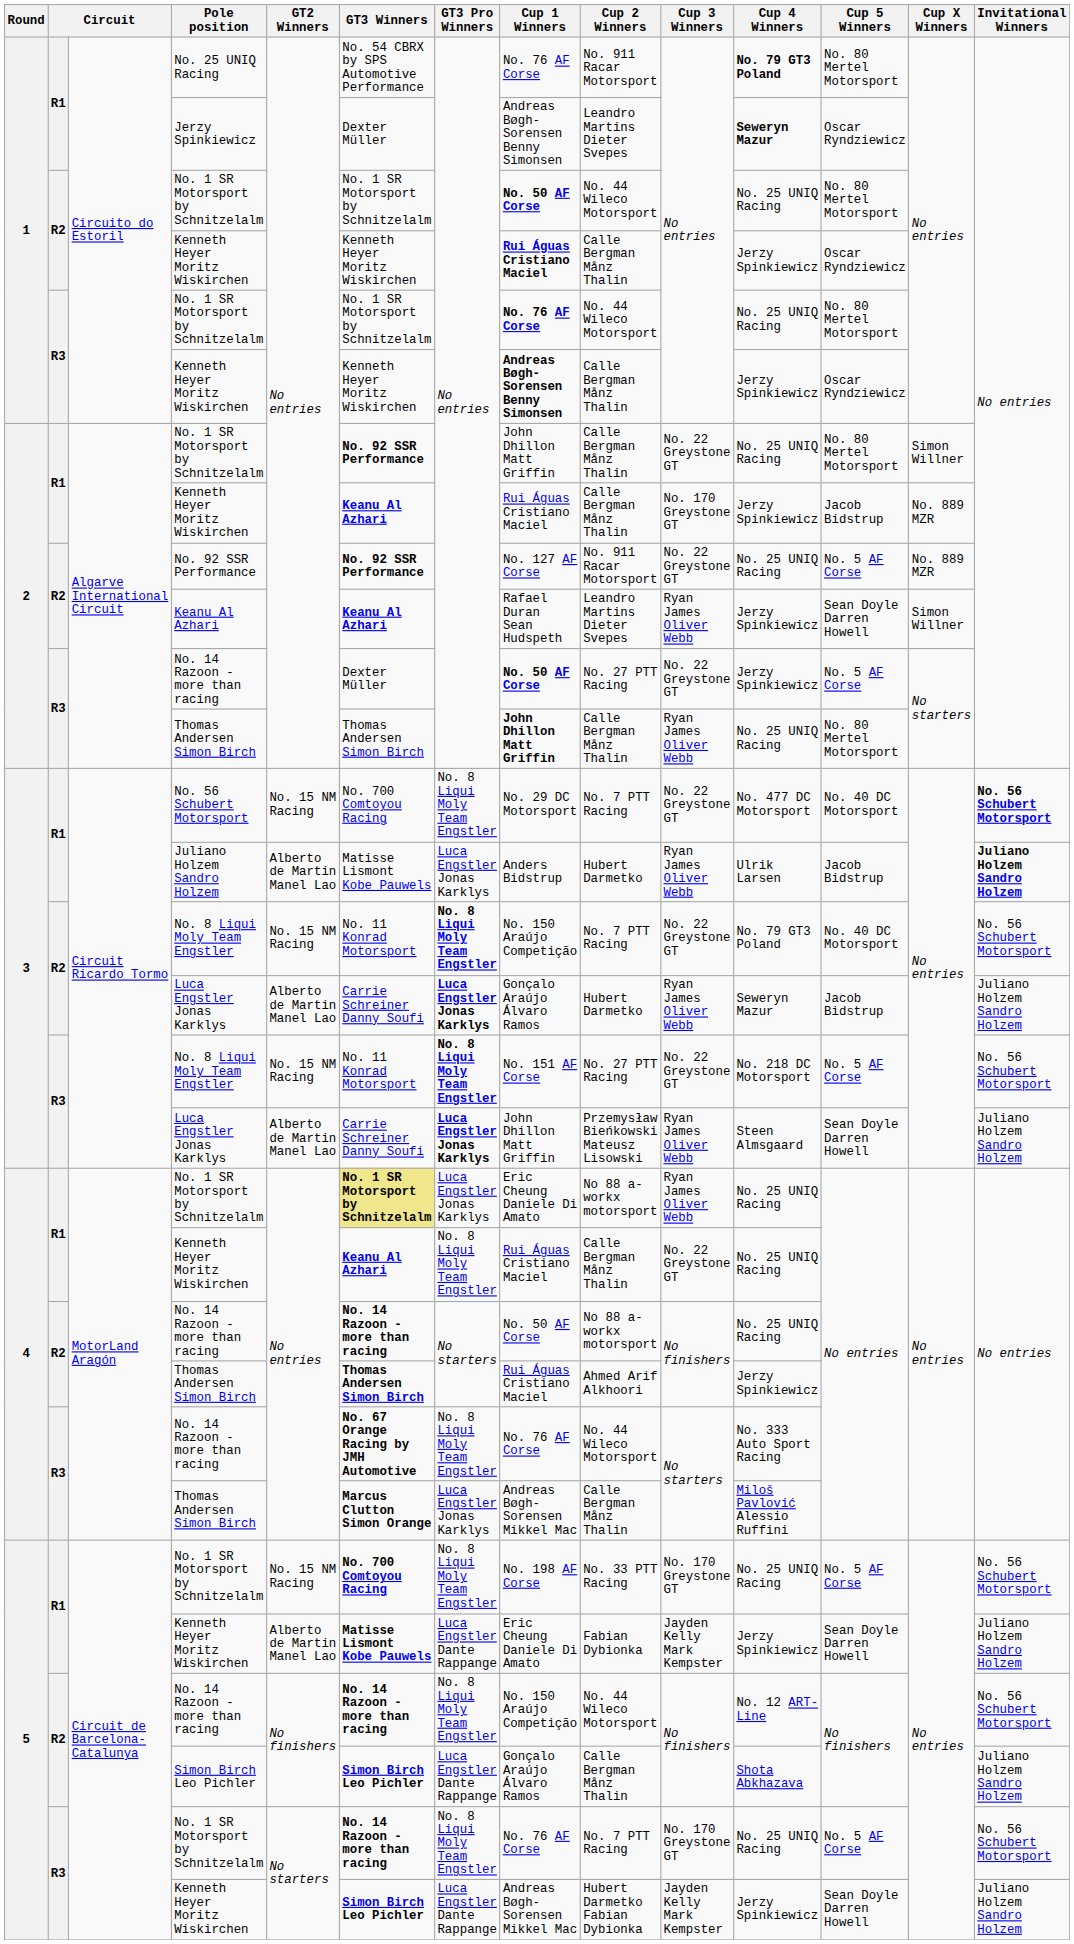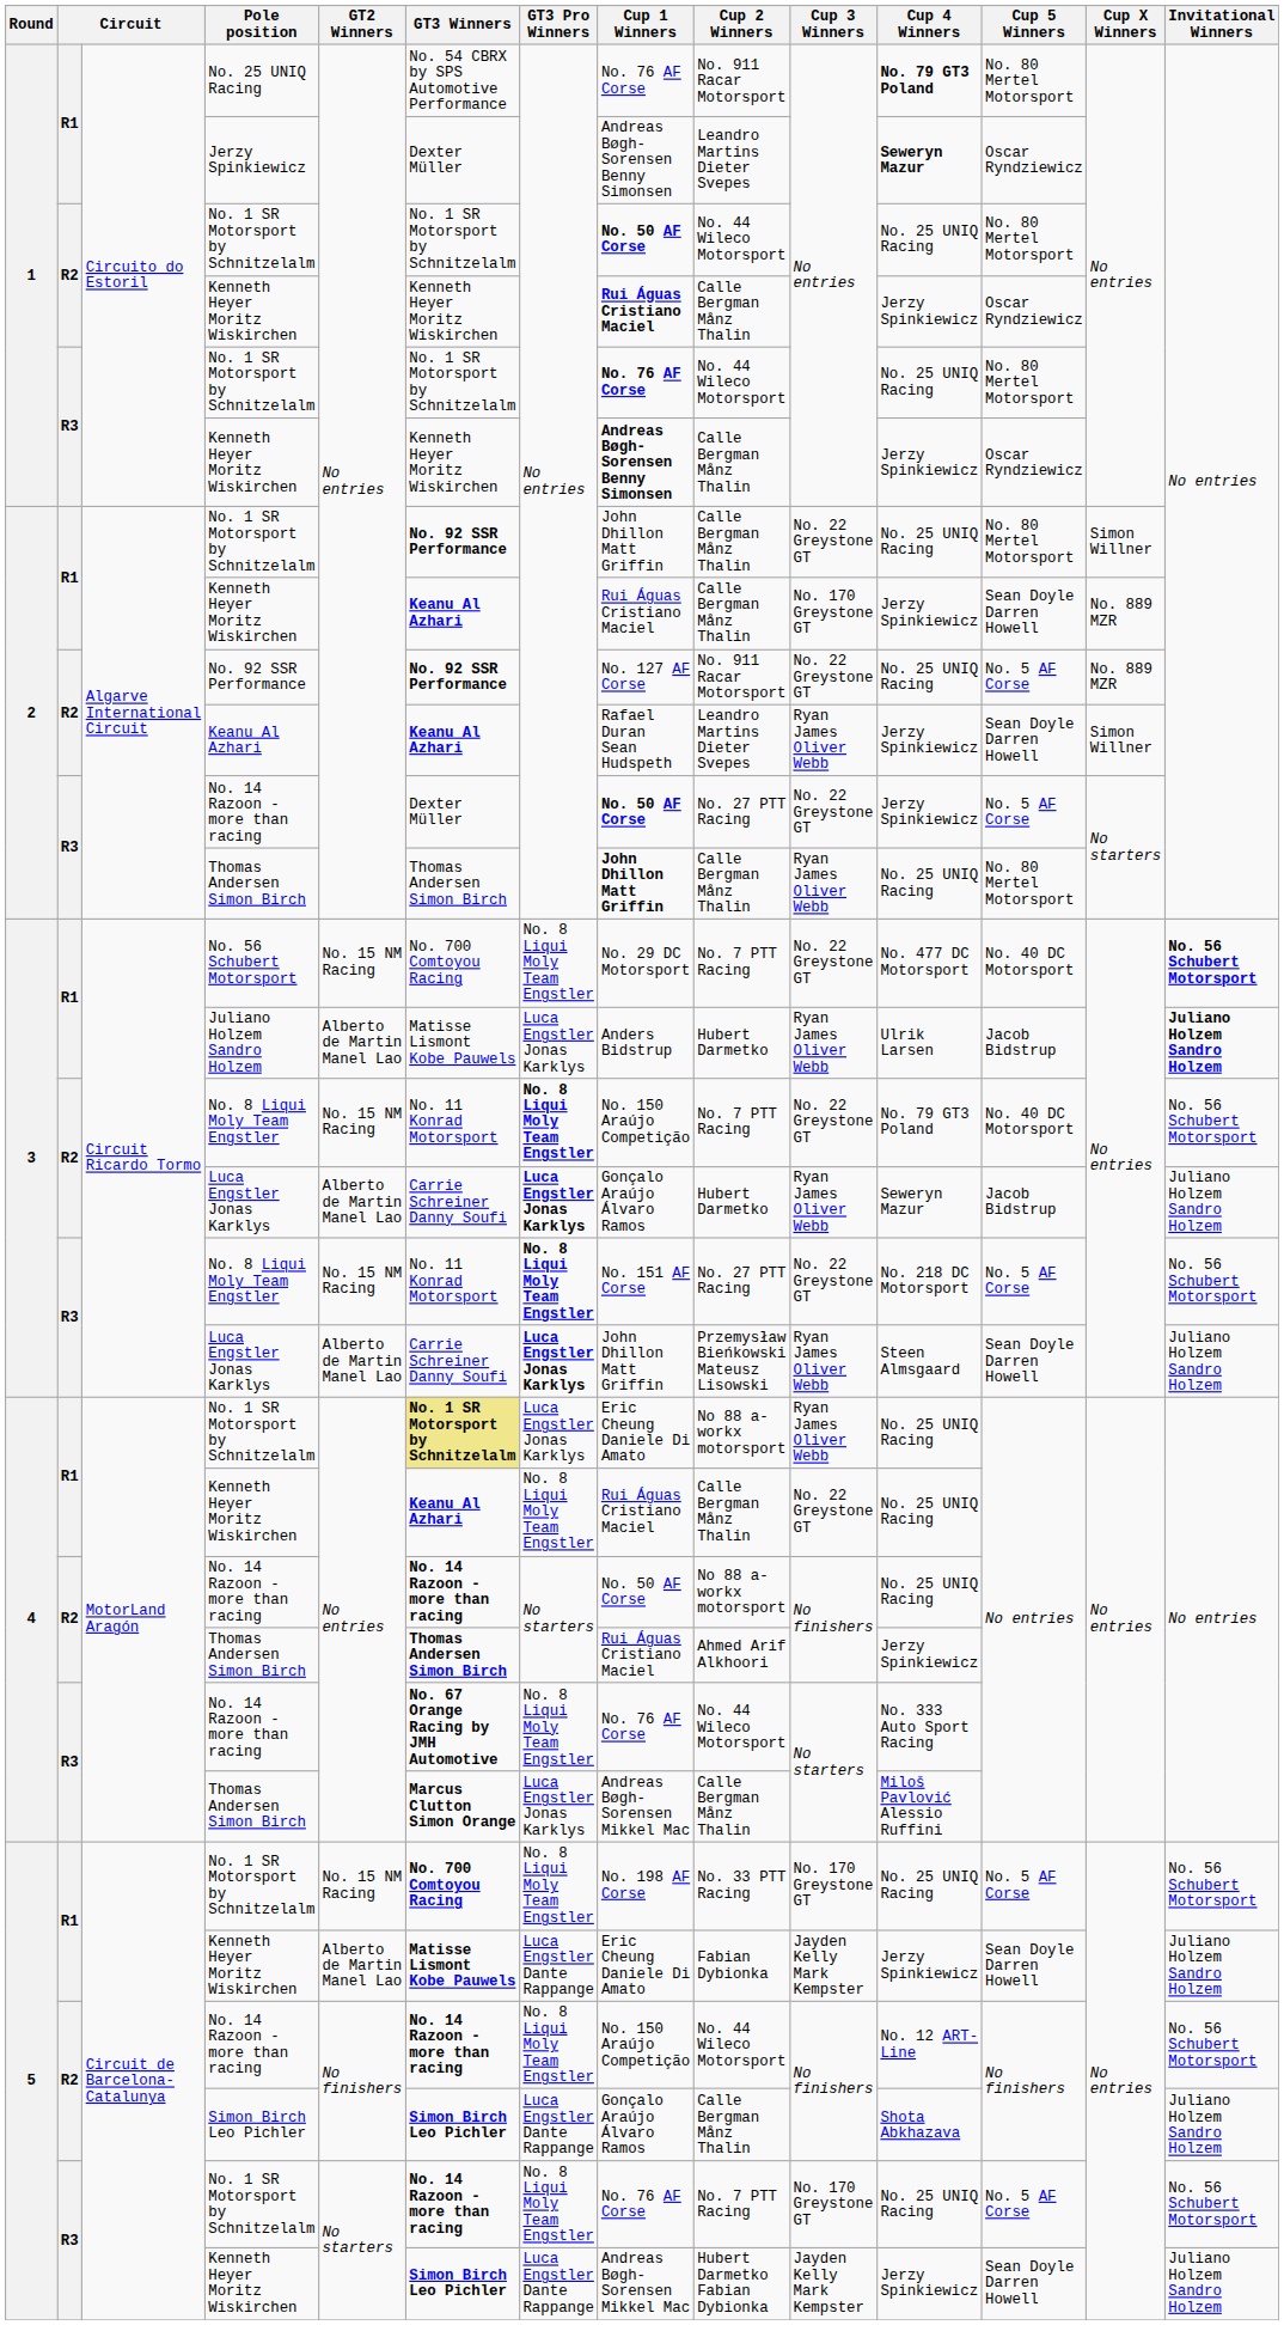2 / Kenneth Heyer Moritz Wiskirchen | Cup 5 Winners: Jacob Bidstrup -> Sean Doyle Darren Howell
